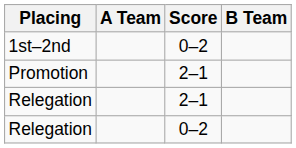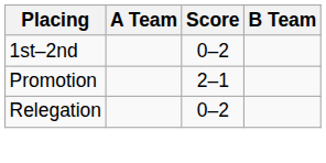- row: Relegation | 2–1
